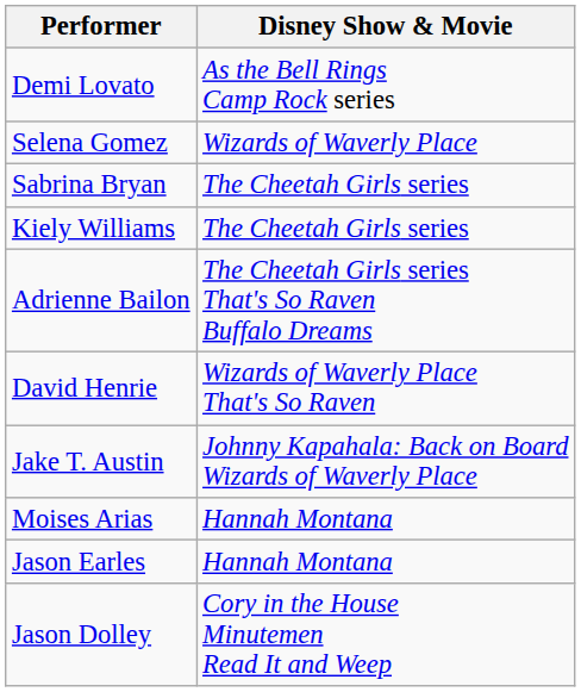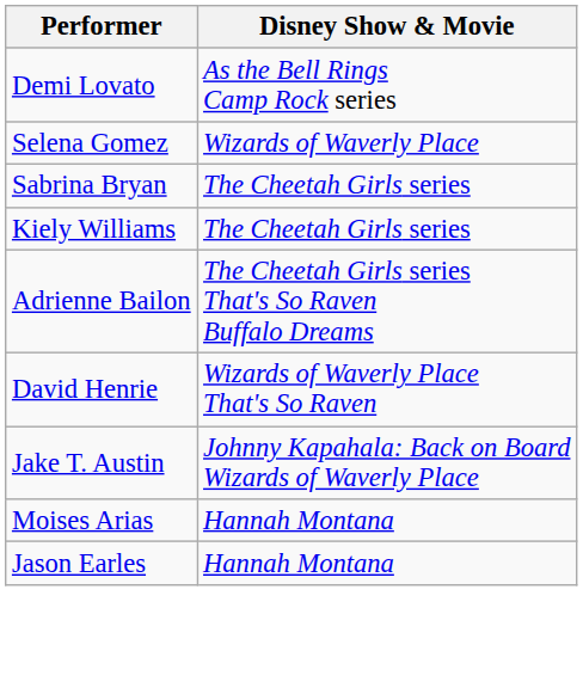- row: Jason Dolley | Cory in the House Minutemen Read It and Weep
